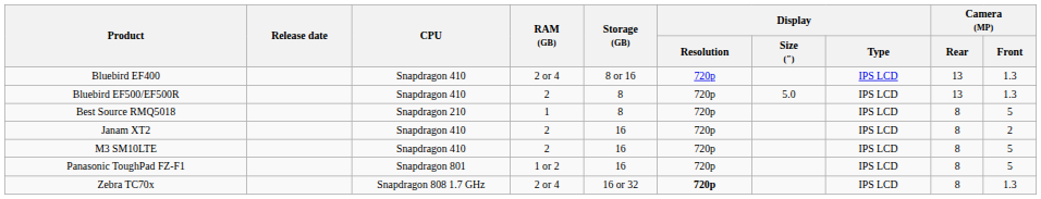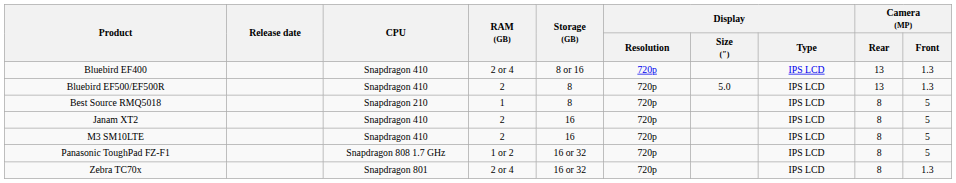Janam XT2 | Camera (MP) / Front: 2 -> 5
Panasonic ToughPad FZ-F1 | CPU: Snapdragon 801 -> Snapdragon 808 1.7 GHz
Panasonic ToughPad FZ-F1 | Storage (GB): 16 -> 16 or 32
Zebra TC70x | CPU: Snapdragon 808 1.7 GHz -> Snapdragon 801
Zebra TC70x | Display / Resolution: bold -> normal
